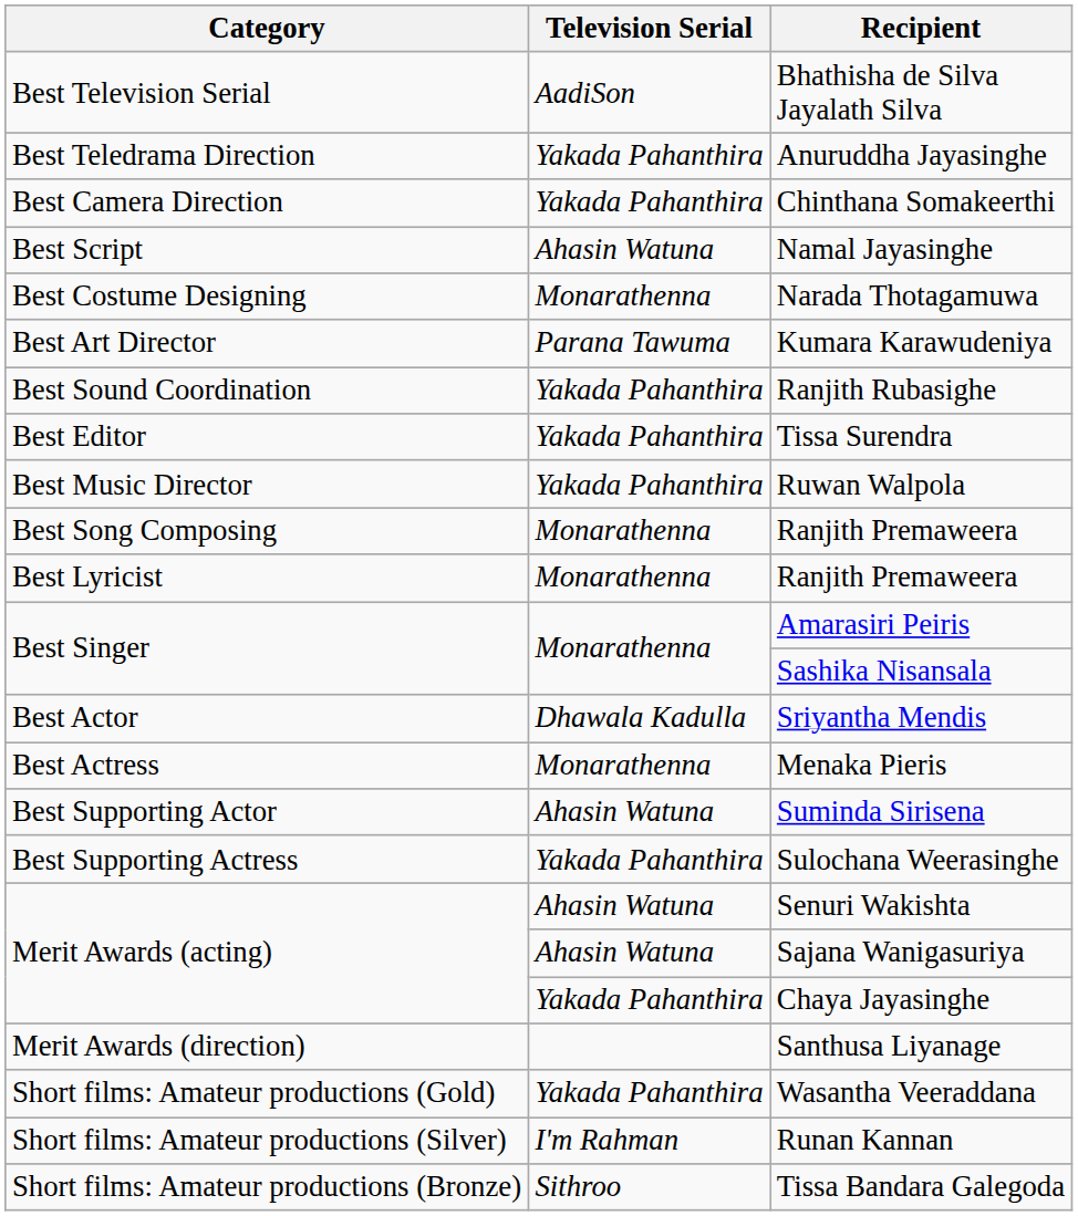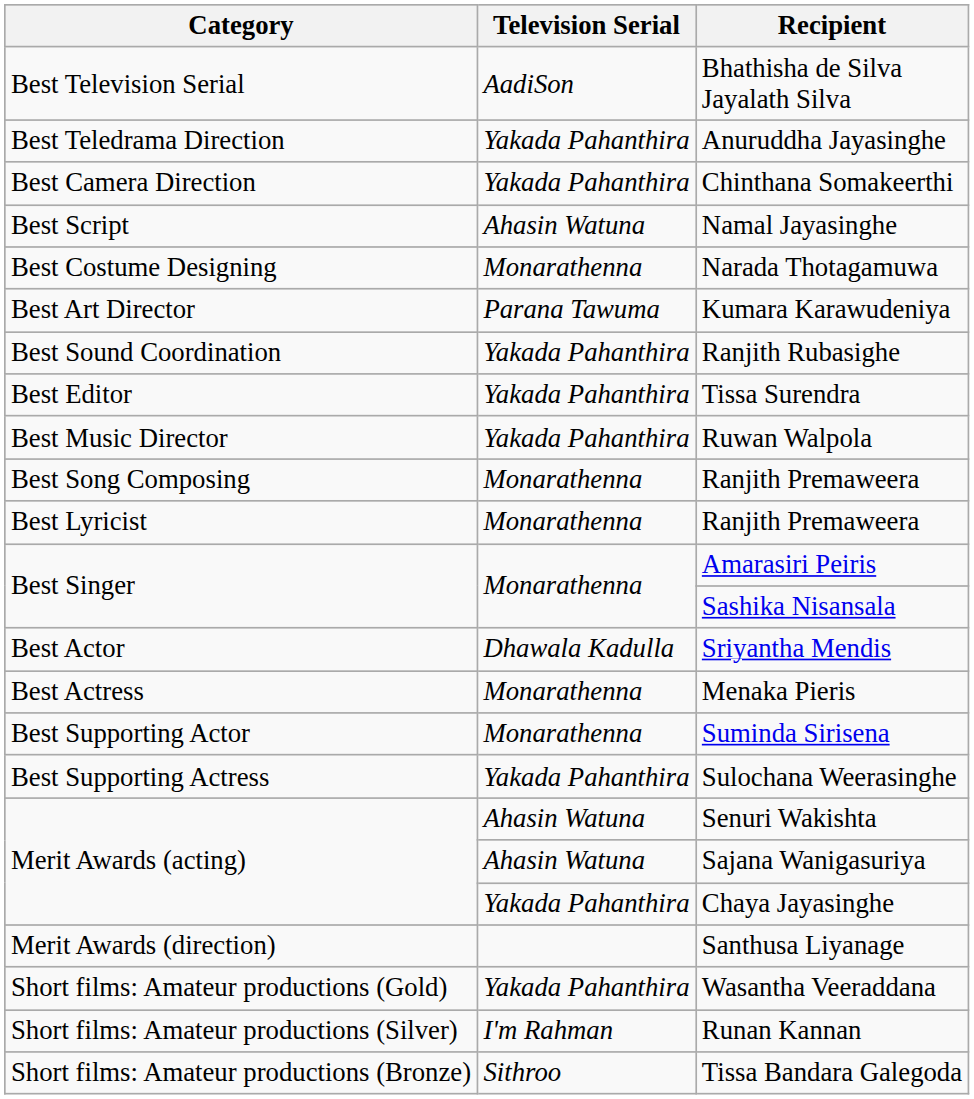Suminda Sirisena | Television Serial: Ahasin Watuna -> Monarathenna
